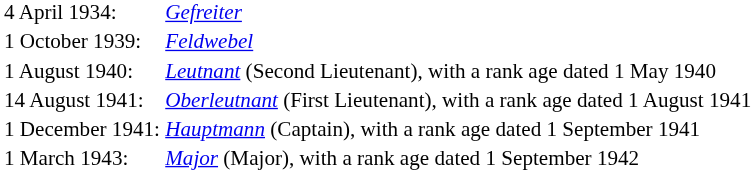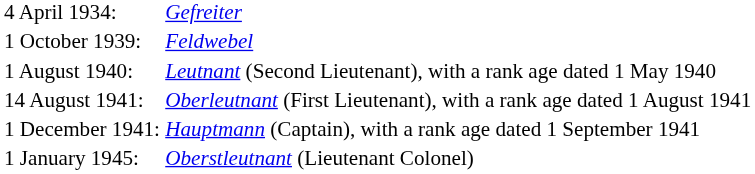- row: 1 March 1943: | Major (Major), with a rank age dated 1 September 1942
+ row: 1 January 1945: | Oberstleutnant (Lieutenant Colonel)
